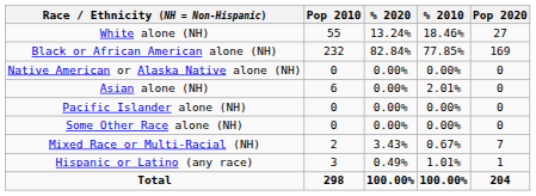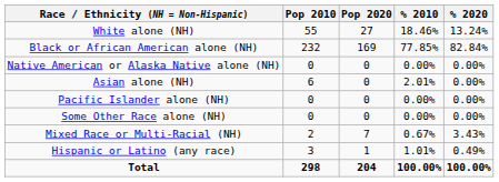columns swapped: Pop 2020 <-> % 2020
